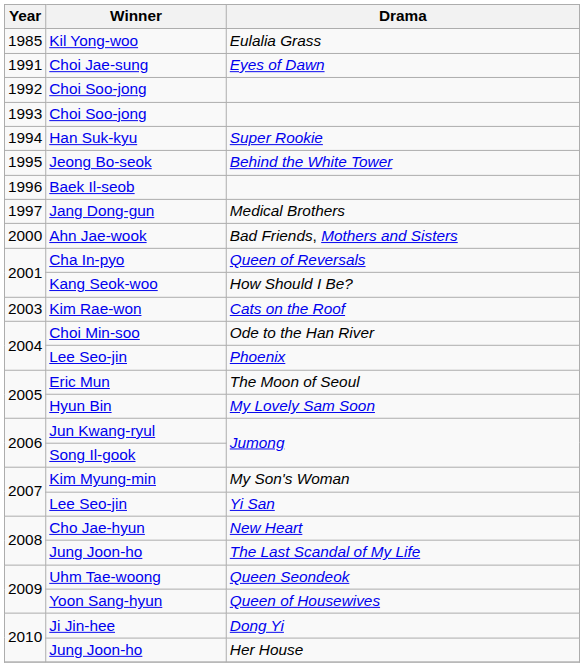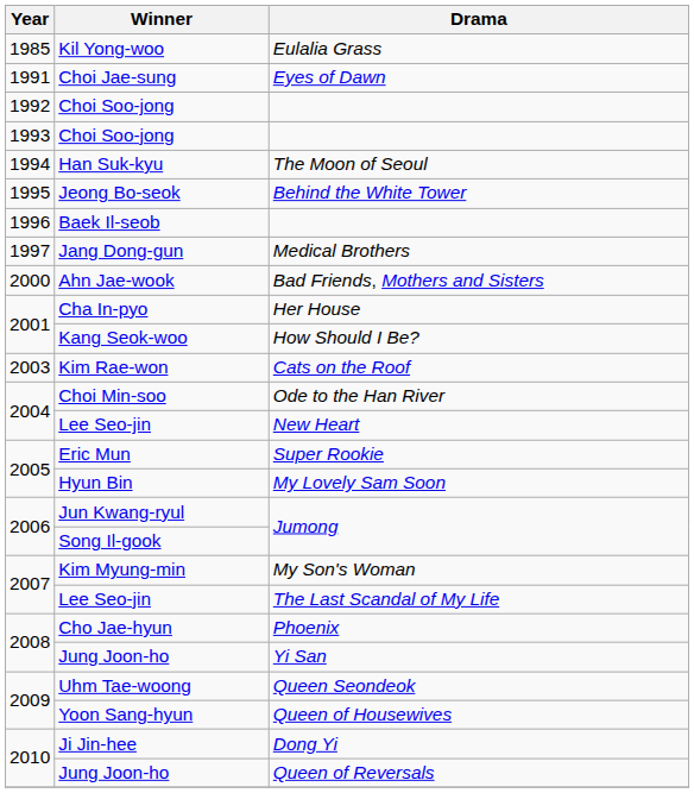Han Suk-kyu | Drama: Super Rookie -> The Moon of Seoul
Cha In-pyo | Drama: Queen of Reversals -> Her House
2004 / Lee Seo-jin | Drama: Phoenix -> New Heart
Eric Mun | Drama: The Moon of Seoul -> Super Rookie
2007 / Lee Seo-jin | Drama: Yi San -> The Last Scandal of My Life
Cho Jae-hyun | Drama: New Heart -> Phoenix
2008 / Jung Joon-ho | Drama: The Last Scandal of My Life -> Yi San
2010 / Jung Joon-ho | Drama: Her House -> Queen of Reversals
